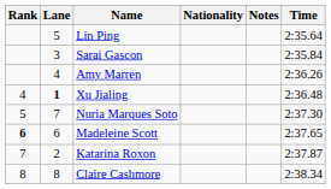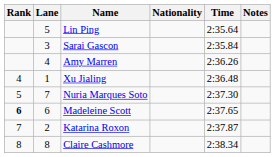columns swapped: Time <-> Notes
Xu Jialing | Lane: bold -> normal
